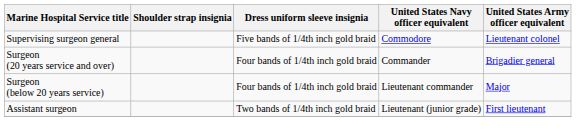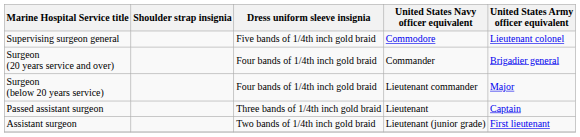+ row: Passed assistant surgeon | Three bands of 1/4th inch gold braid | Lieutenant | Captain
